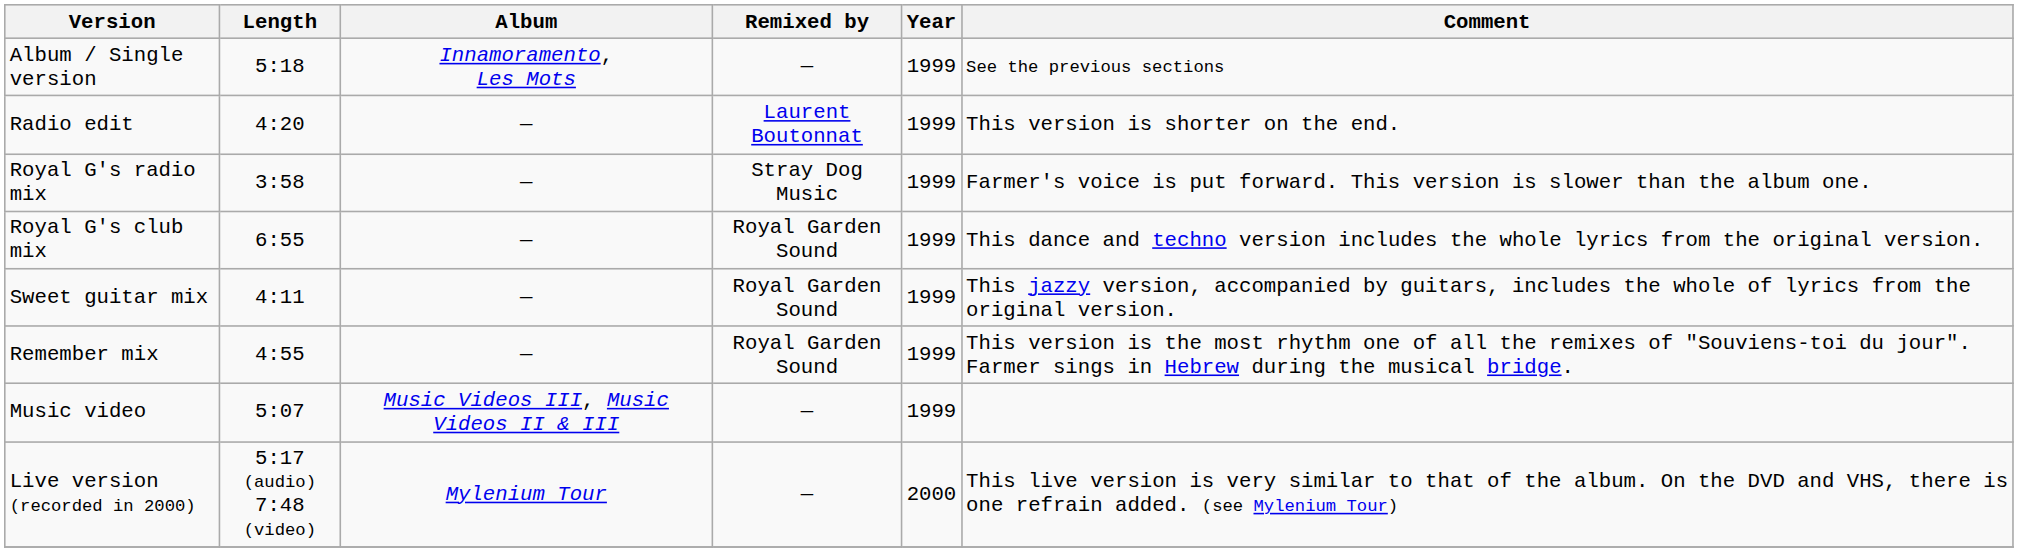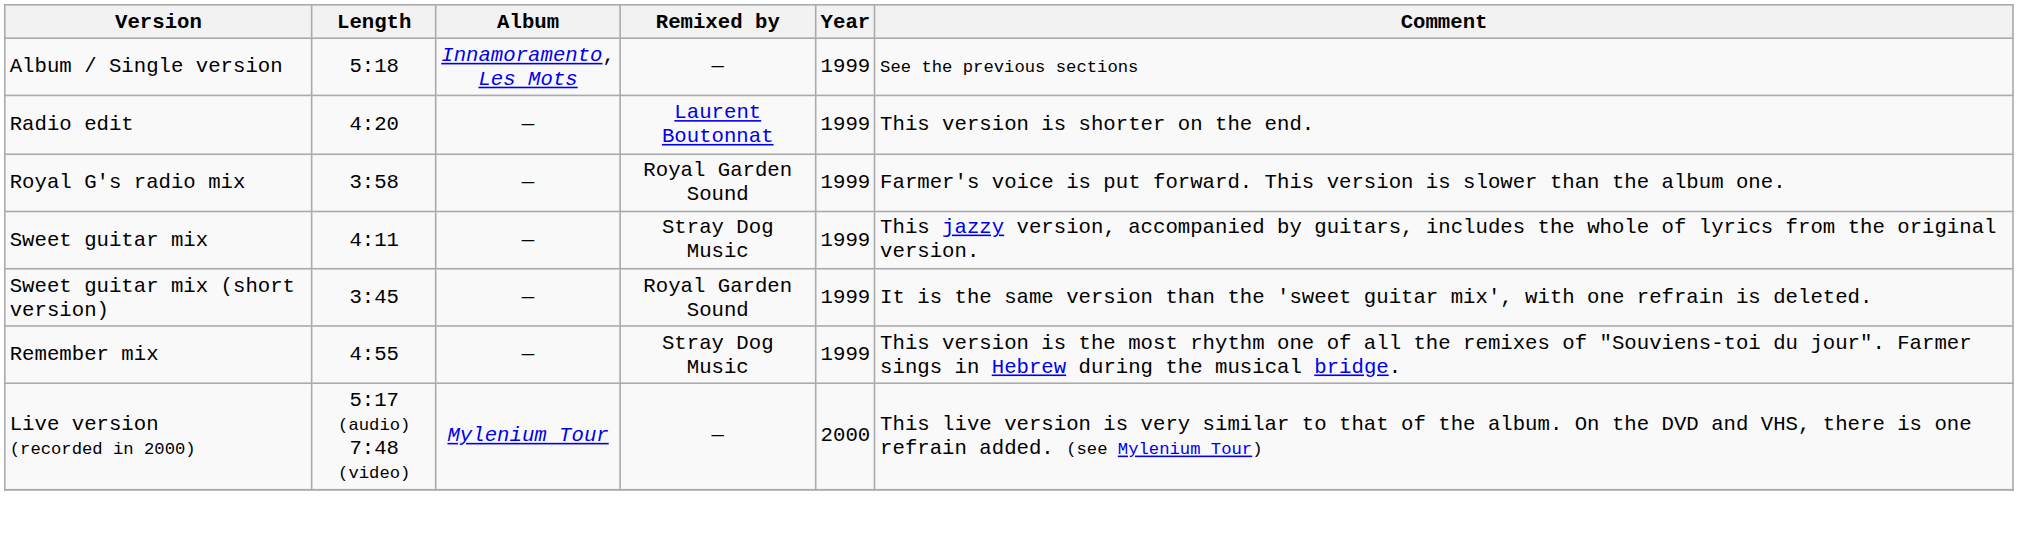Royal G's radio mix | Remixed by: Stray Dog Music -> Royal Garden Sound
- row: Royal G's club mix | 6:55 | — | Royal Garden Sound | 1999 | This dance and techno version includes the whole lyrics from the original version.
Sweet guitar mix | Remixed by: Royal Garden Sound -> Stray Dog Music
+ row: Sweet guitar mix (short version) | 3:45 | — | Royal Garden Sound | 1999 | It is the same version than the 'sweet guitar mix', with one refrain is deleted.
Remember mix | Remixed by: Royal Garden Sound -> Stray Dog Music
- row: Music video | 5:07 | Music Videos III, Music Videos II & III | — | 1999
